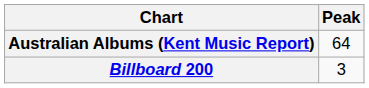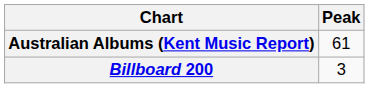Australian Albums (Kent Music Report) | Peak: 64 -> 61
